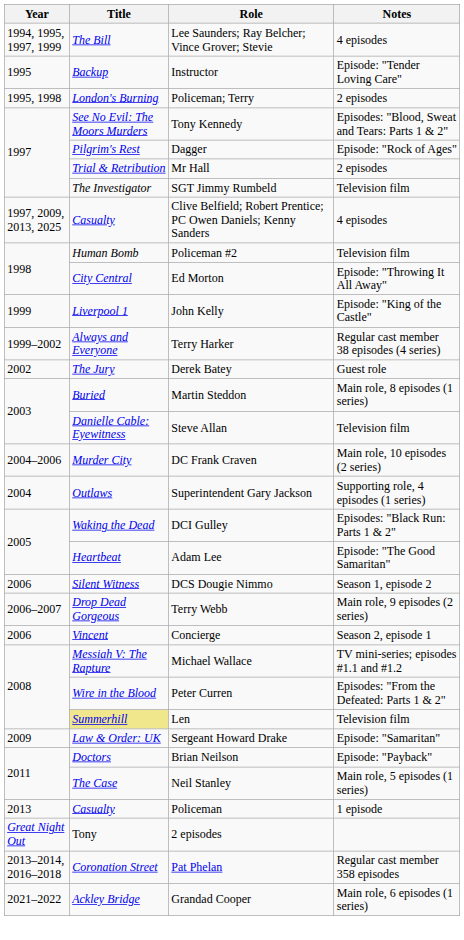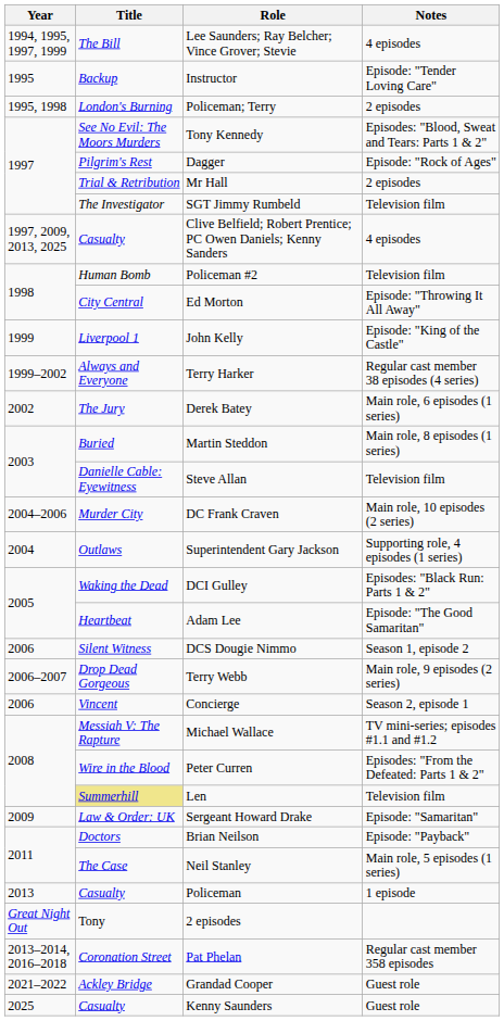Derek Batey | Notes: Guest role -> Main role, 6 episodes (1 series)
Grandad Cooper | Notes: Main role, 6 episodes (1 series) -> Guest role
+ row: 2025 | Casualty | Kenny Saunders | Guest role
